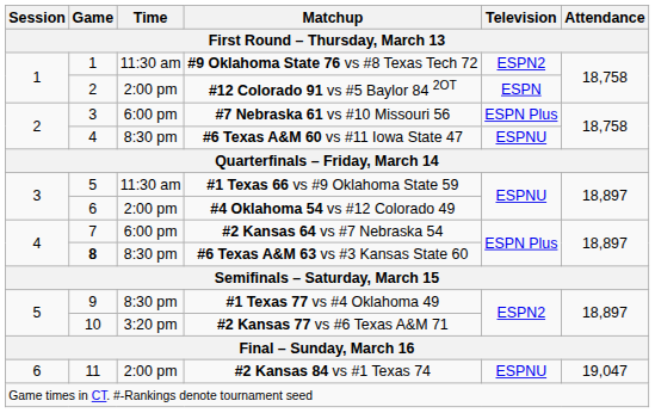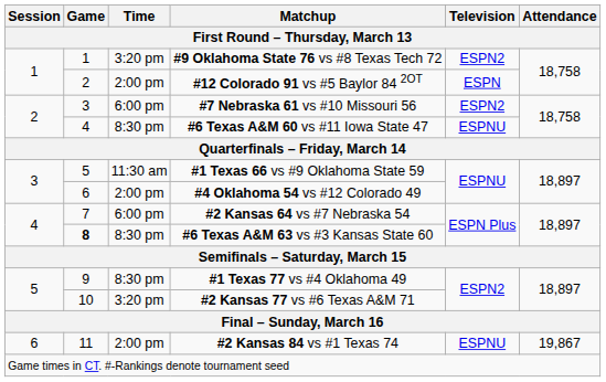#9 Oklahoma State 76 vs #8 Texas Tech 72 | Time: 11:30 am -> 3:20 pm
#7 Nebraska 61 vs #10 Missouri 56 | Television: ESPN Plus -> ESPN2
#2 Kansas 84 vs #1 Texas 74 | Attendance: 19,047 -> 19,867
